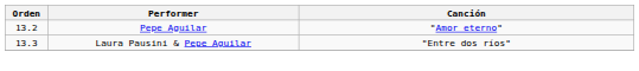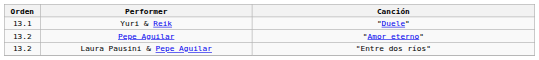+ row: 13.1 | Yuri & Reik | "Duele"
Laura Pausini & Pepe Aguilar | Orden: 13.3 -> 13.2
